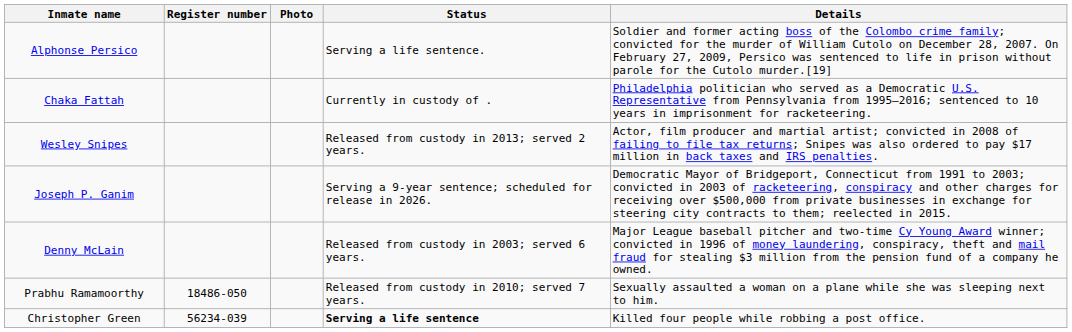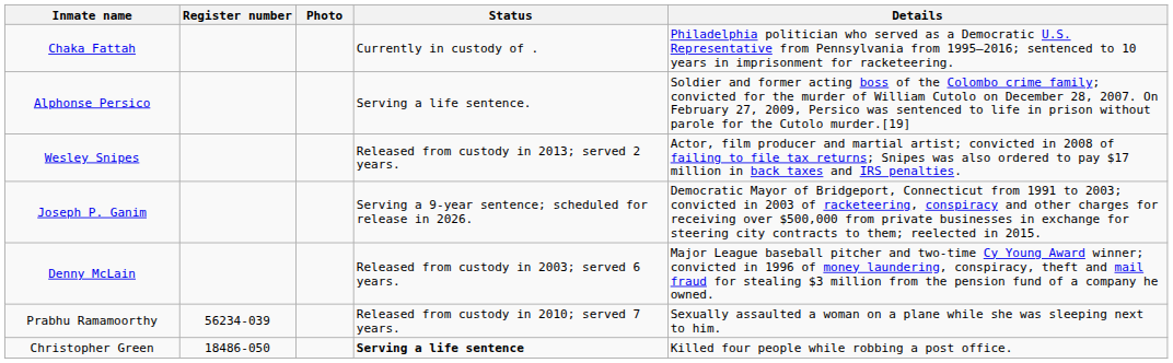rows swapped: Alphonse Persico <-> Chaka Fattah
Prabhu Ramamoorthy | Register number: 18486-050 -> 56234-039
Christopher Green | Register number: 56234-039 -> 18486-050
